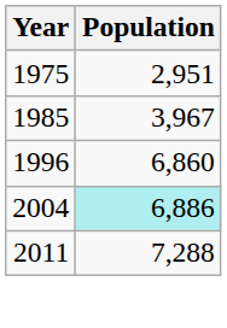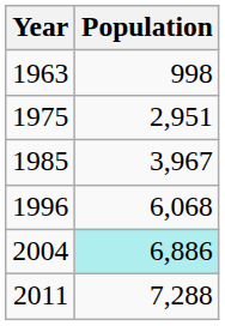+ row: 1963 | 998
1996 | Population: 6,860 -> 6,068
